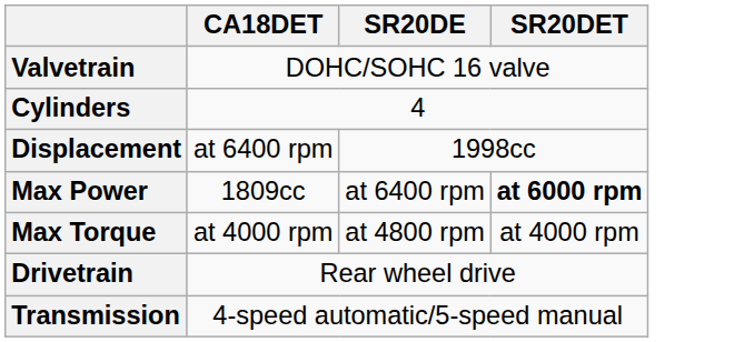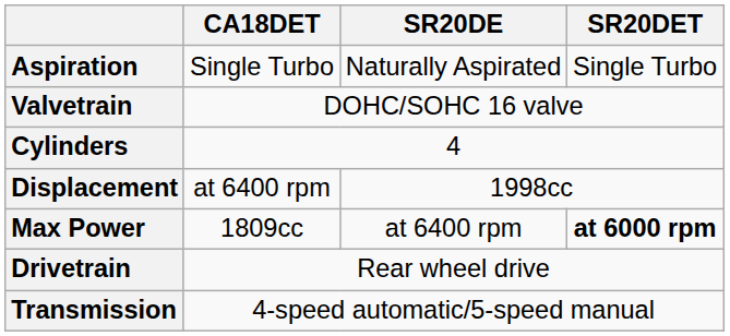+ row: Aspiration | Single Turbo | Naturally Aspirated | Single Turbo
- row: Max Torque | at 4000 rpm | at 4800 rpm | at 4000 rpm
